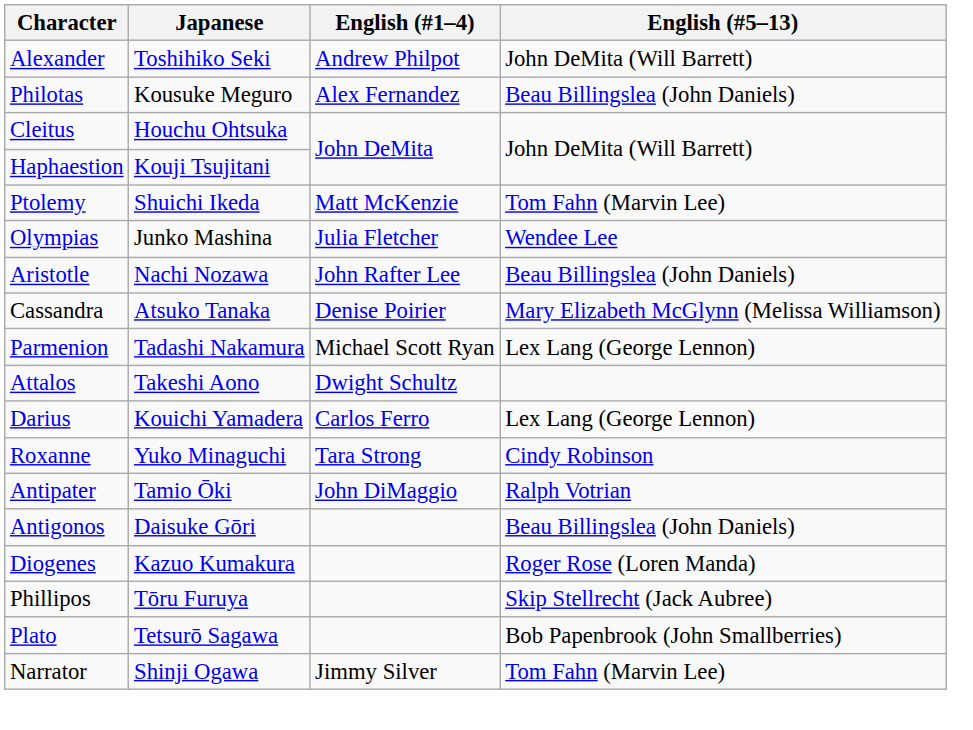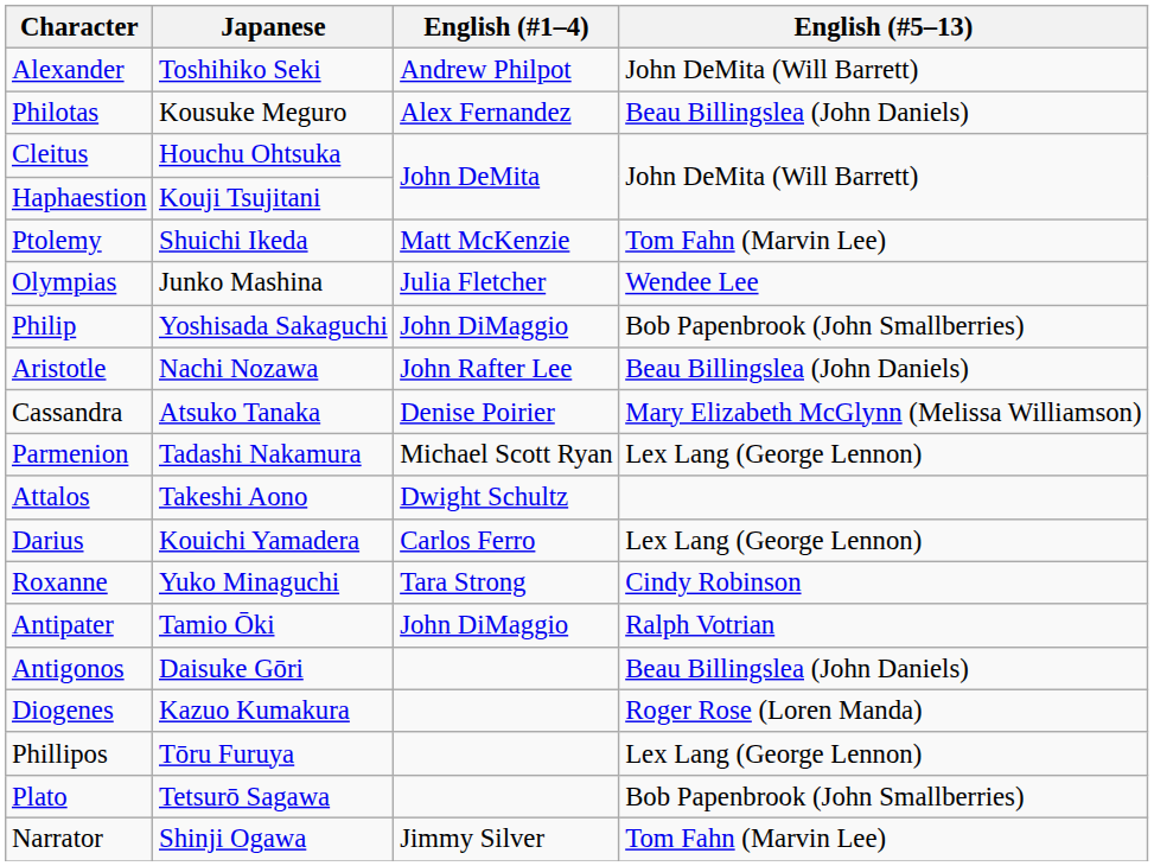+ row: Philip | Yoshisada Sakaguchi | John DiMaggio | Bob Papenbrook (John Smallberries)
Phillipos | English (#5–13): Skip Stellrecht (Jack Aubree) -> Lex Lang (George Lennon)
